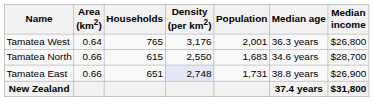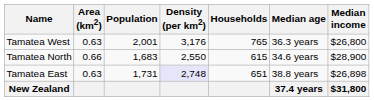columns swapped: Population <-> Households
Tamatea West | Area (km2): 0.64 -> 0.63
Tamatea North | Median income: $28,700 -> $28,900
Tamatea East | Area (km2): 0.66 -> 0.63
Tamatea East | Median income: $26,900 -> $26,898
